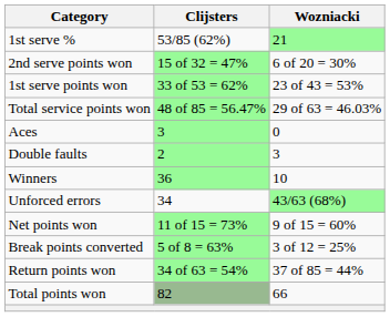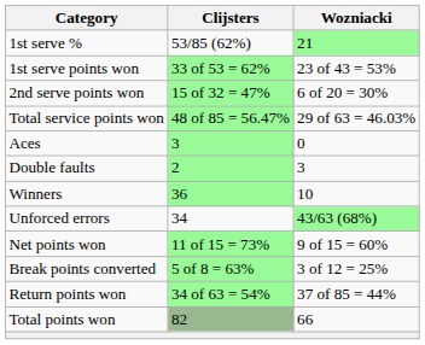rows swapped: 1st serve points won <-> 2nd serve points won
